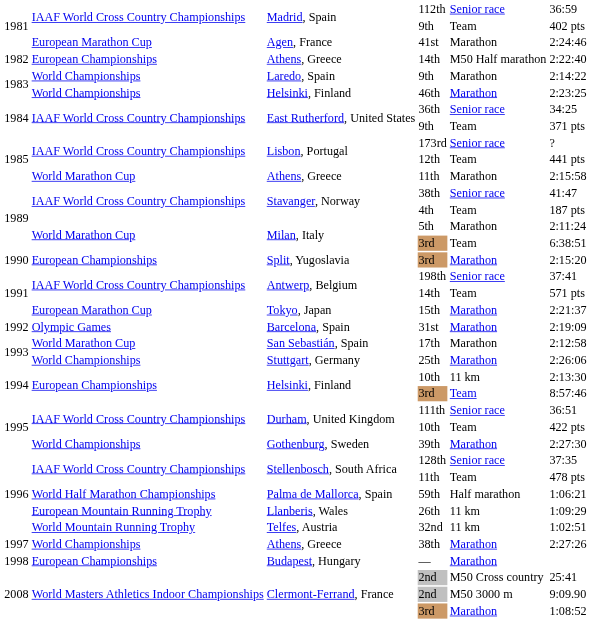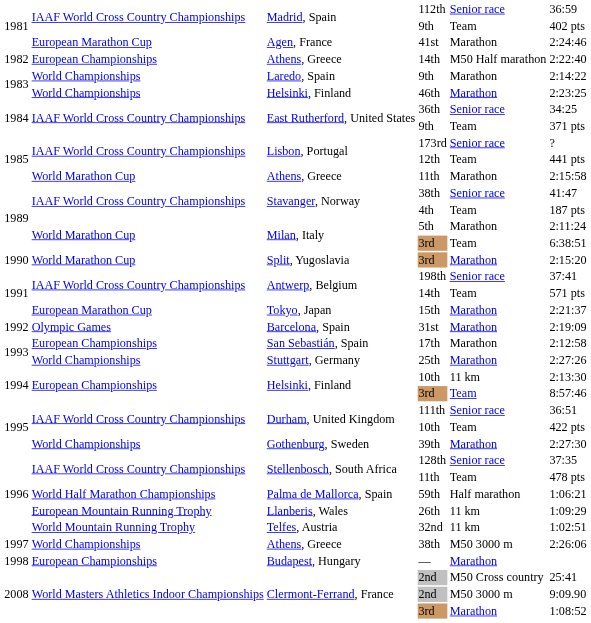Split, Yugoslavia / 3rd | column 2: European Championships -> World Marathon Cup
17th | column 2: World Marathon Cup -> European Championships
25th | column 6: 2:26:06 -> 2:27:26
Athens, Greece / 38th | column 5: Marathon -> M50 3000 m
Athens, Greece / 38th | column 6: 2:27:26 -> 2:26:06
